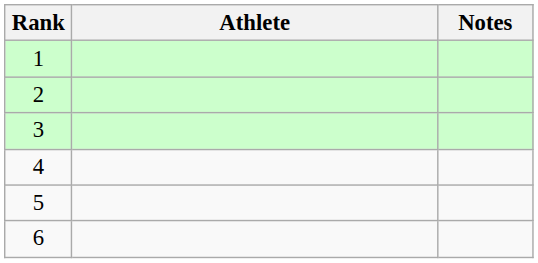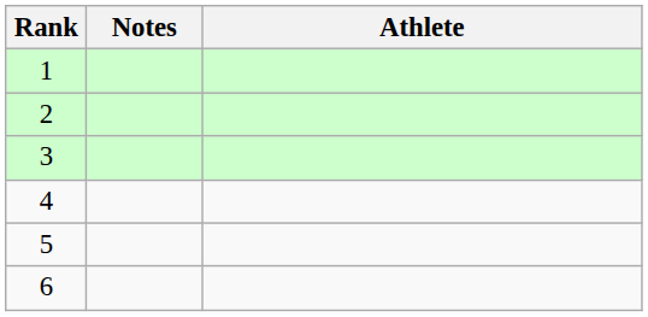columns swapped: Athlete <-> Notes
